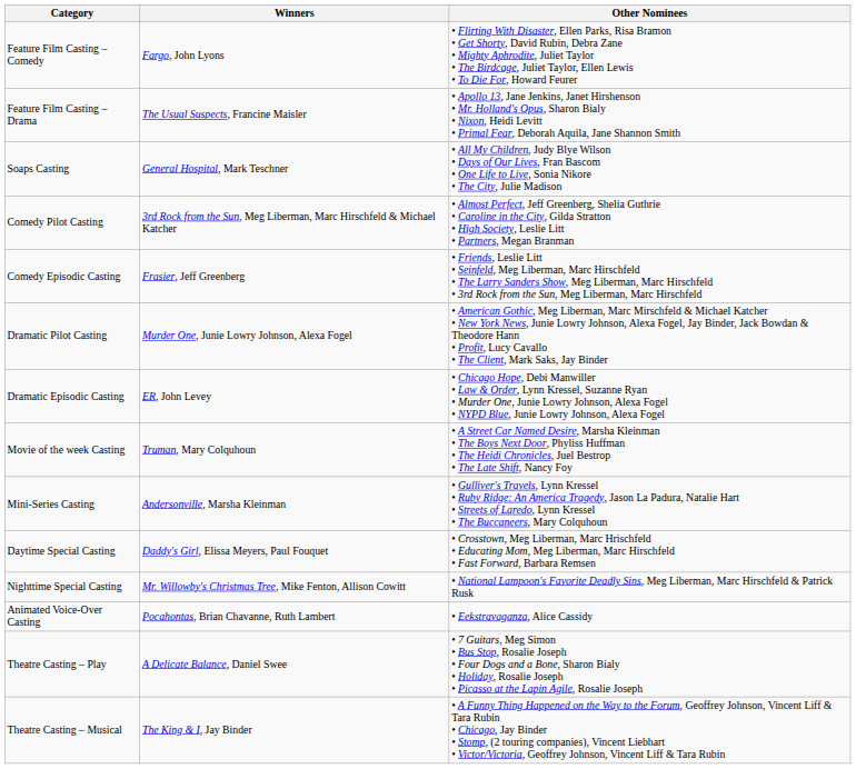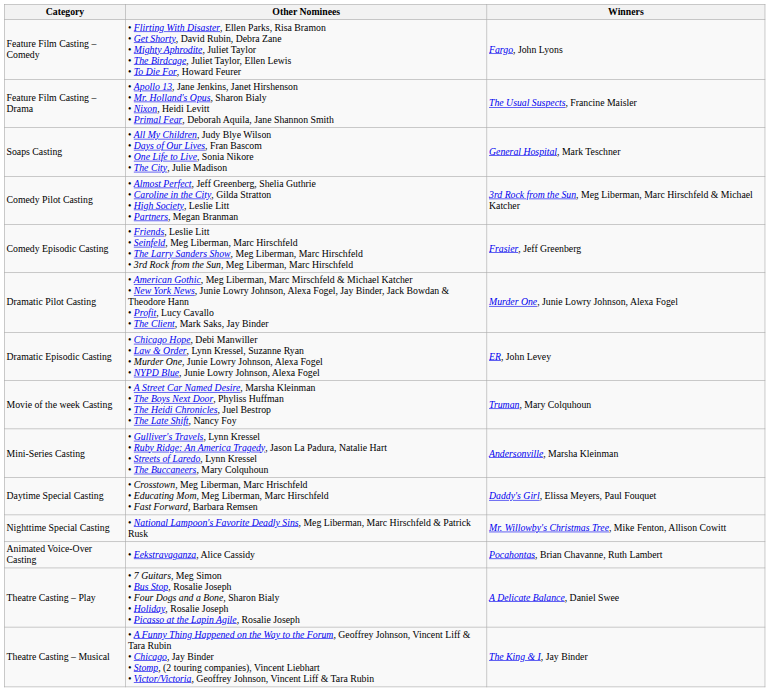columns swapped: Winners <-> Other Nominees
